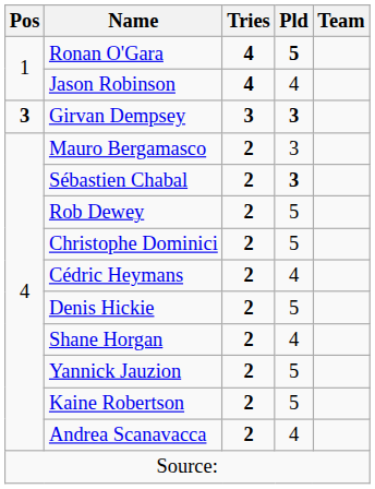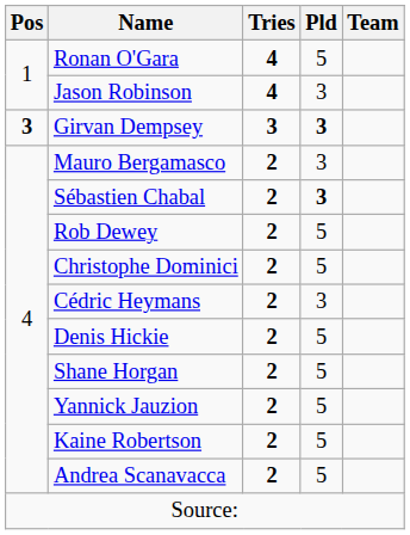Ronan O'Gara | Pld: bold -> normal
Jason Robinson | Pld: 4 -> 3
Cédric Heymans | Pld: 4 -> 3
Shane Horgan | Pld: 4 -> 5
Andrea Scanavacca | Pld: 4 -> 5
